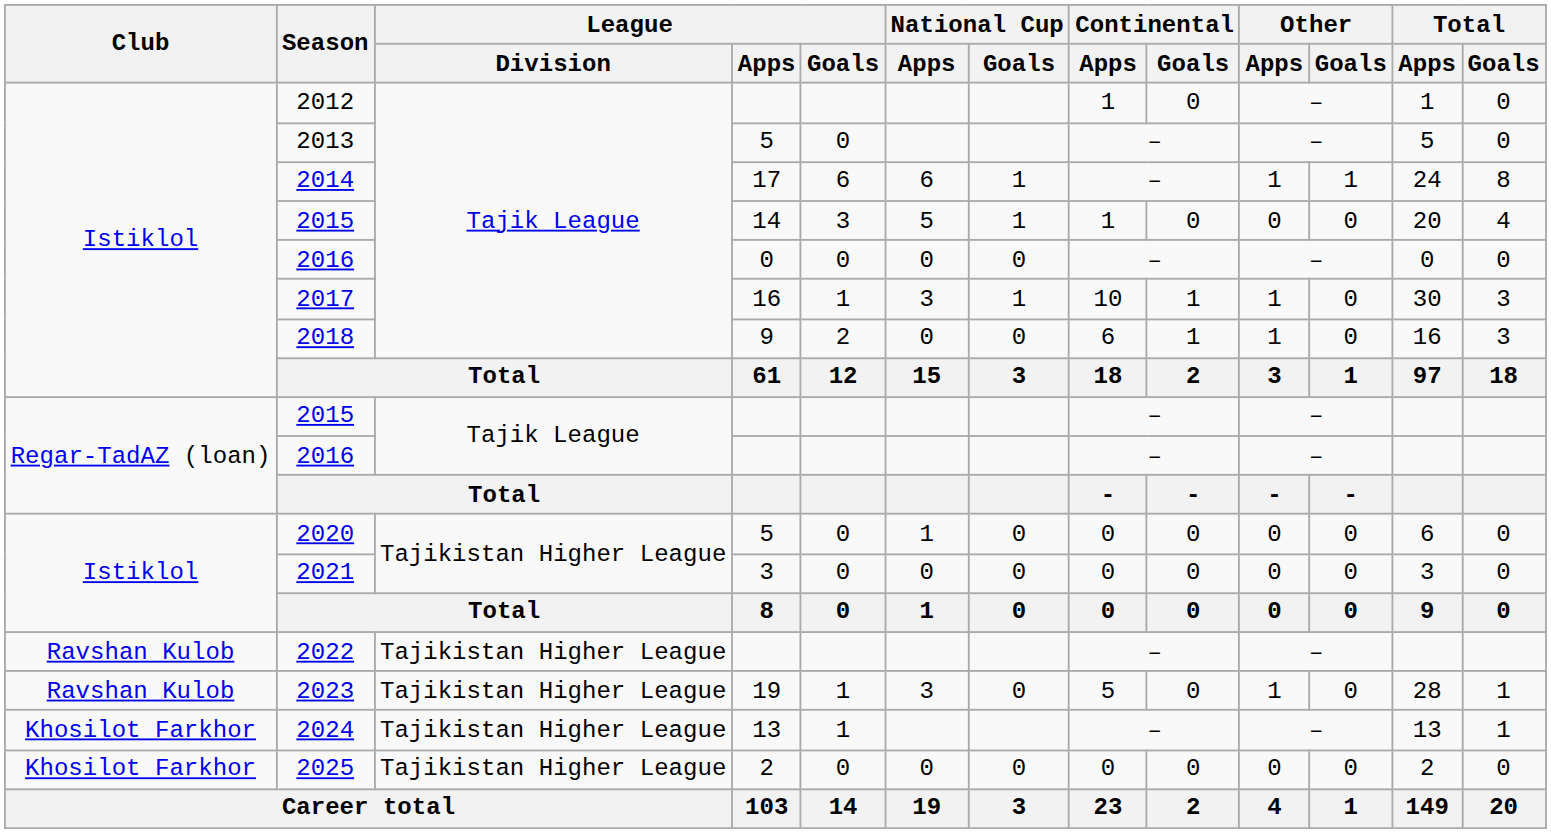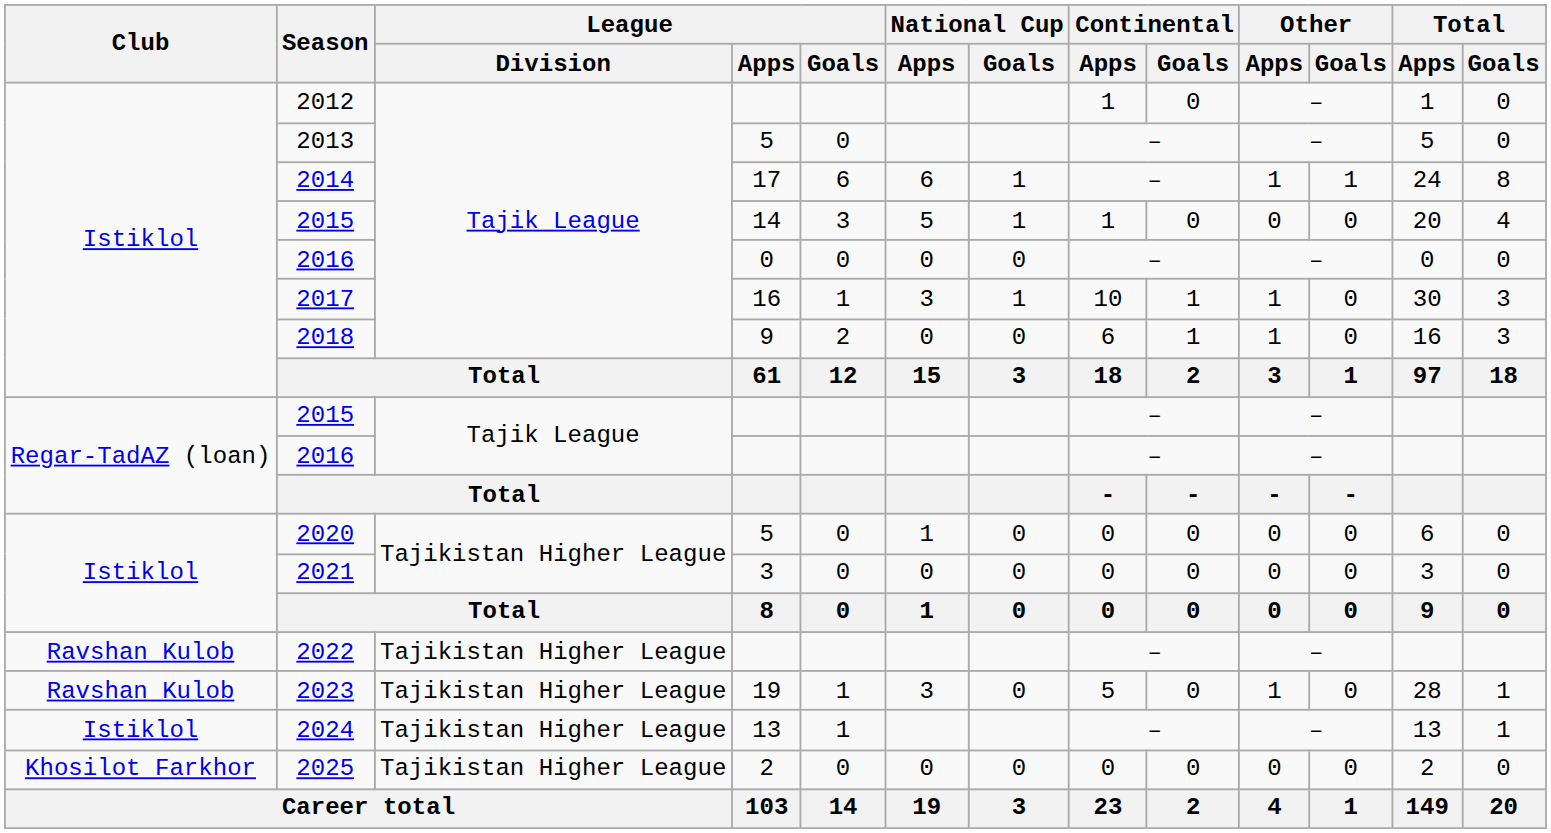2024 | Club: Khosilot Farkhor -> Istiklol
